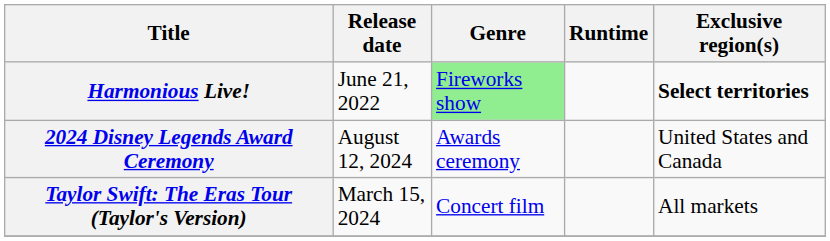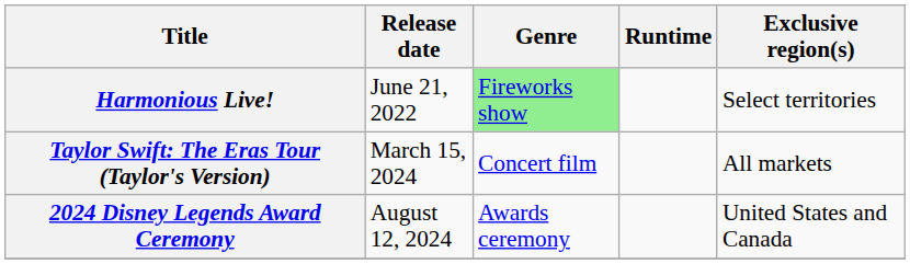Harmonious Live! | Exclusive region(s): bold -> normal
rows swapped: Taylor Swift: The Eras Tour (Taylor's Version) <-> 2024 Disney Legends Award Ceremony
